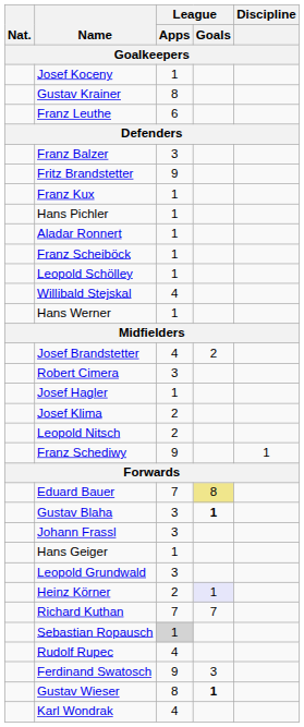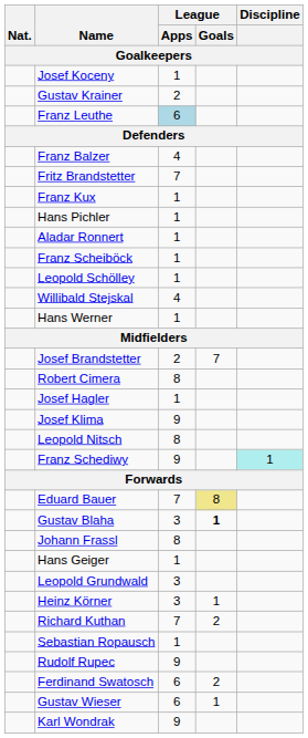Gustav Krainer | League / Apps: 8 -> 2
Franz Leuthe | League / Apps: no background -> lightblue background
Franz Balzer | League / Apps: 3 -> 4
Fritz Brandstetter | League / Apps: 9 -> 7
Josef Brandstetter | League / Apps: 4 -> 2
Josef Brandstetter | League / Goals: 2 -> 7
Robert Cimera | League / Apps: 3 -> 8
Josef Klima | League / Apps: 2 -> 9
Leopold Nitsch | League / Apps: 2 -> 8
Franz Schediwy | Discipline: no background -> paleturquoise background
Johann Frassl | League / Apps: 3 -> 8
Heinz Körner | League / Apps: 2 -> 3
Heinz Körner | League / Goals: lavender background -> no background
Richard Kuthan | League / Goals: 7 -> 2
Sebastian Ropausch | League / Apps: lightgrey background -> no background
Rudolf Rupec | League / Apps: 4 -> 9
Ferdinand Swatosch | League / Apps: 9 -> 6
Ferdinand Swatosch | League / Goals: 3 -> 2
Gustav Wieser | League / Apps: 8 -> 6
Gustav Wieser | League / Goals: bold -> normal
Karl Wondrak | League / Apps: 4 -> 9
